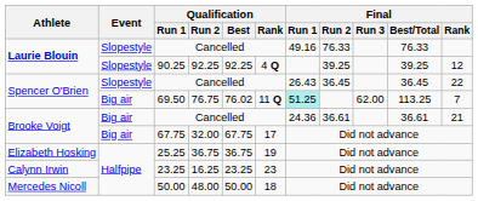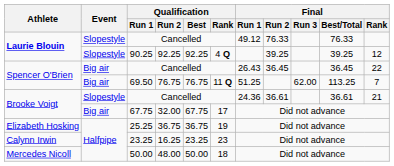Laurie Blouin / Cancelled | Final / Run 1: 49.16 -> 49.12
Spencer O'Brien / Cancelled | Event: Slopestyle -> Big air
69.50 | Qualification / Best: 76.02 -> 76.75
69.50 | Final / Run 1: paleturquoise background -> no background
Brooke Voigt / Cancelled | Event: Big air -> Slopestyle
